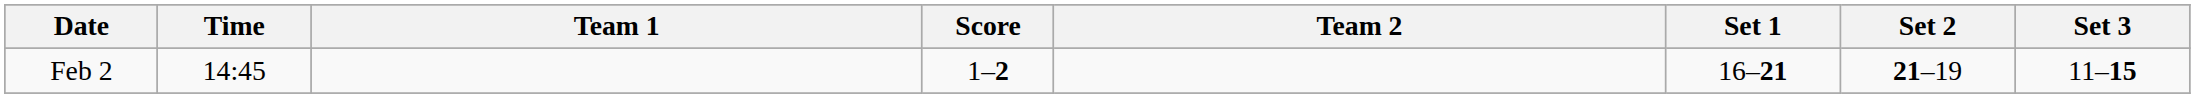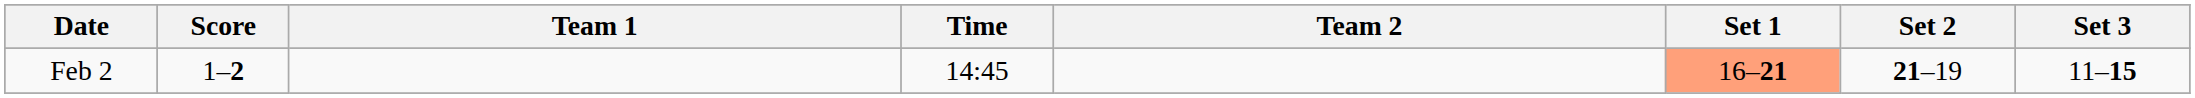columns swapped: Time <-> Score
Feb 2 | Set 1: no background -> lightsalmon background
